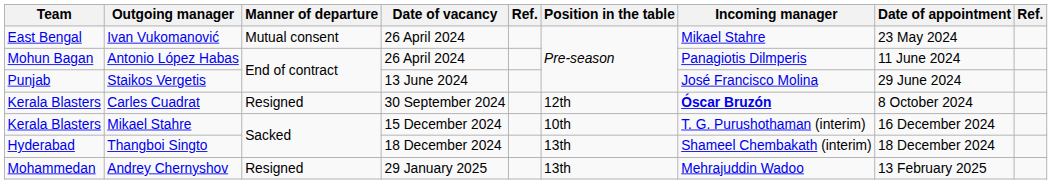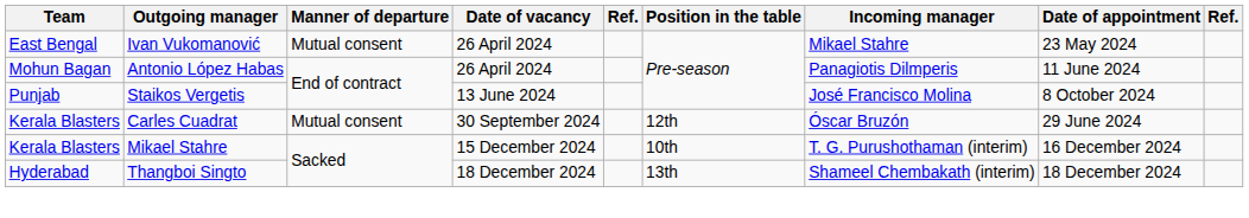Staikos Vergetis | Date of appointment: 29 June 2024 -> 8 October 2024
Carles Cuadrat | Manner of departure: Resigned -> Mutual consent
Carles Cuadrat | Incoming manager: bold -> normal
Carles Cuadrat | Date of appointment: 8 October 2024 -> 29 June 2024
- row: Mohammedan | Andrey Chernyshov | Resigned | 29 January 2025 | 13th | Mehrajuddin Wadoo | 13 February 2025
